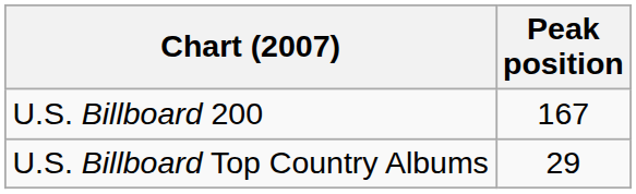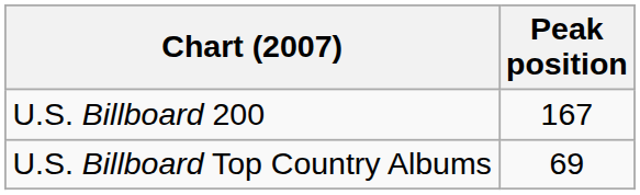U.S. Billboard Top Country Albums | Peak position: 29 -> 69
